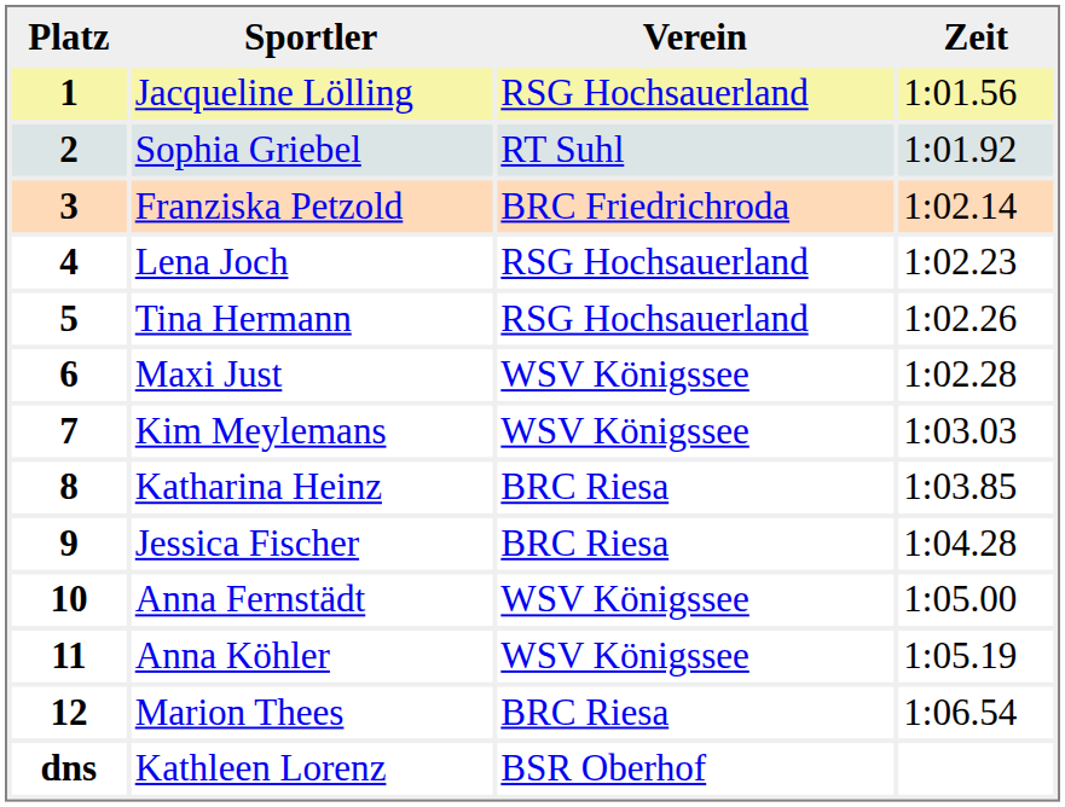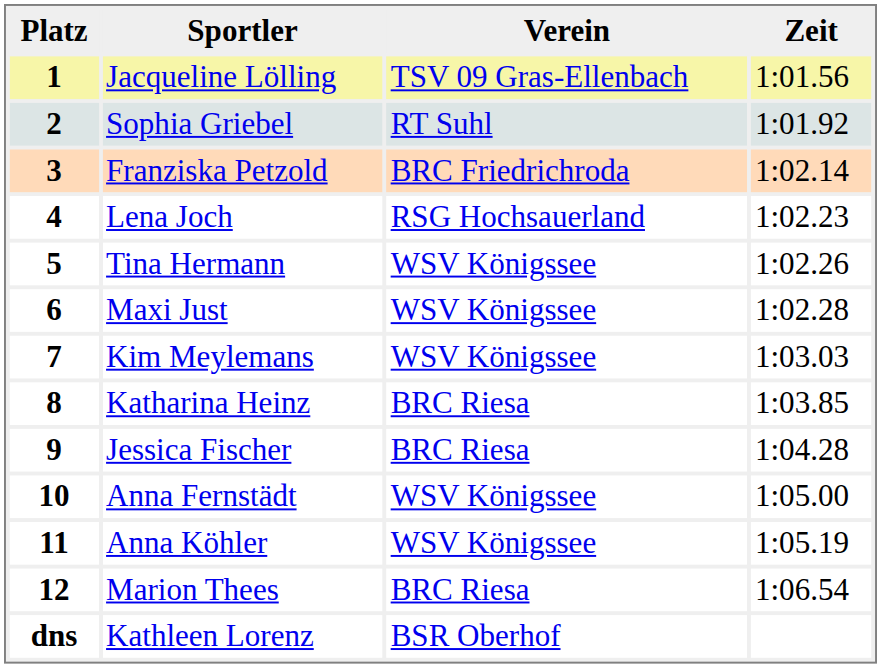1 | Verein: RSG Hochsauerland -> TSV 09 Gras-Ellenbach
5 | Verein: RSG Hochsauerland -> WSV Königssee
